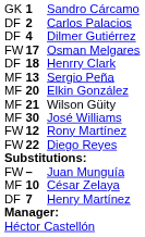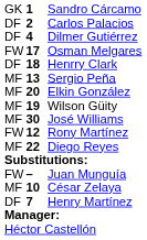Wilson Güity | column 2: 21 -> 19
Diego Reyes | column 1: FW -> MF
